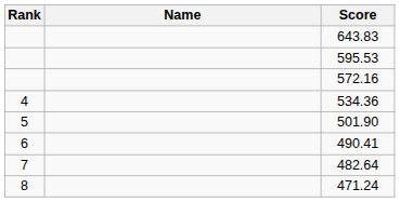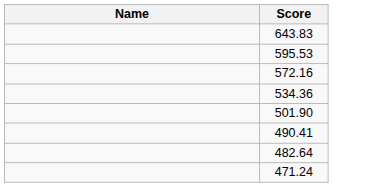- column: Rank | 4 | 5 | 6 | 7 | 8
